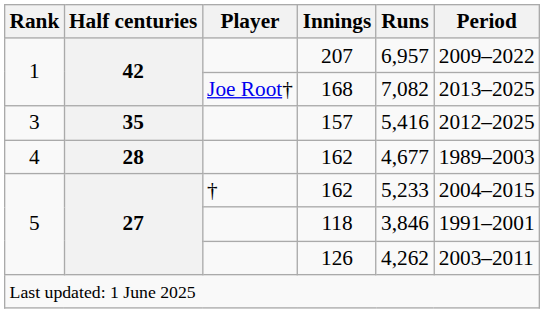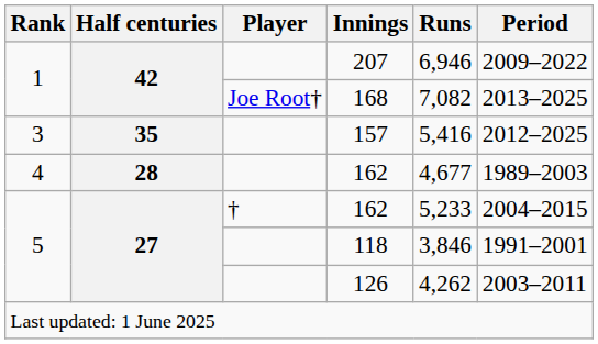207 | Runs: 6,957 -> 6,946
